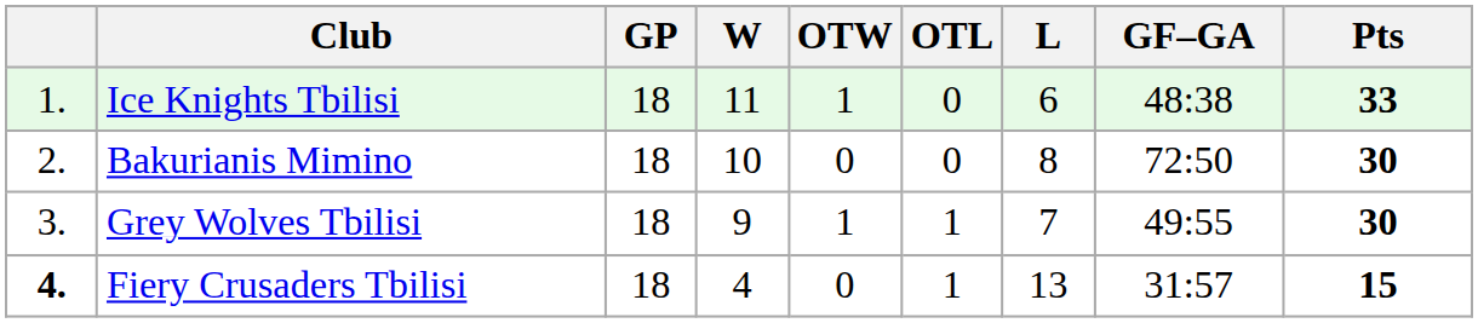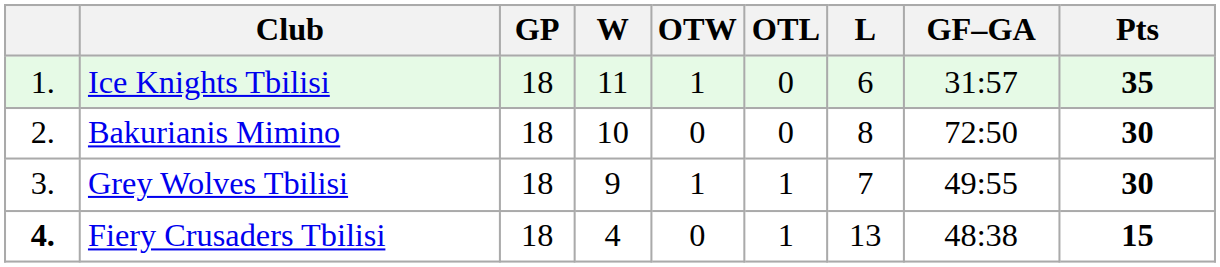Ice Knights Tbilisi | GF–GA: 48:38 -> 31:57
Ice Knights Tbilisi | Pts: 33 -> 35
Fiery Crusaders Tbilisi | GF–GA: 31:57 -> 48:38
